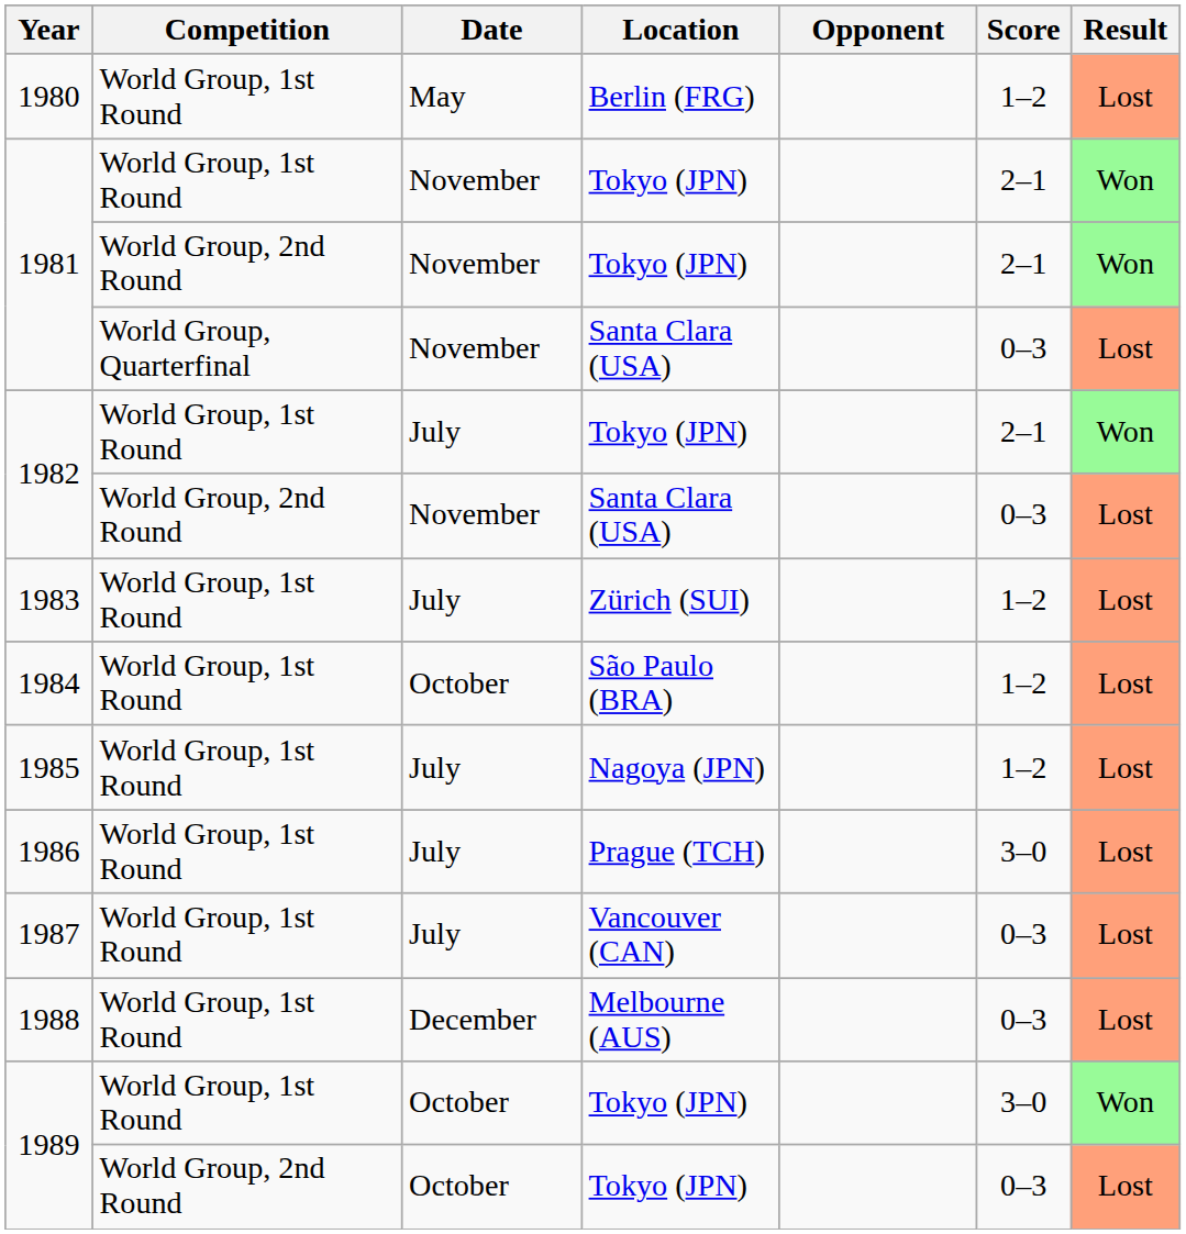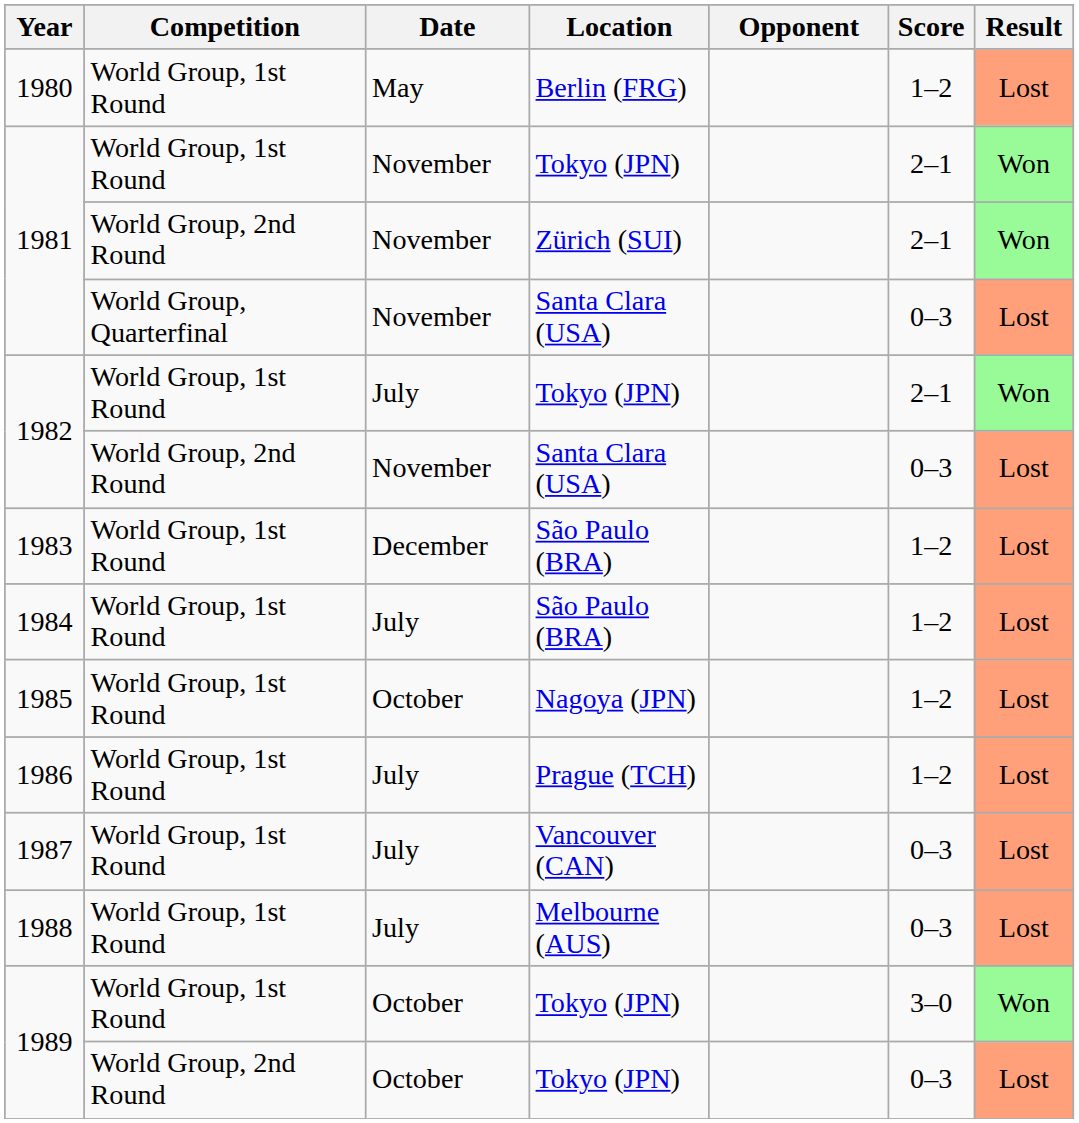1981 / World Group, 2nd Round | Location: Tokyo (JPN) -> Zürich (SUI)
1983 | Date: July -> December
1983 | Location: Zürich (SUI) -> São Paulo (BRA)
1984 | Date: October -> July
1985 | Date: July -> October
1986 | Score: 3–0 -> 1–2
1988 | Date: December -> July
